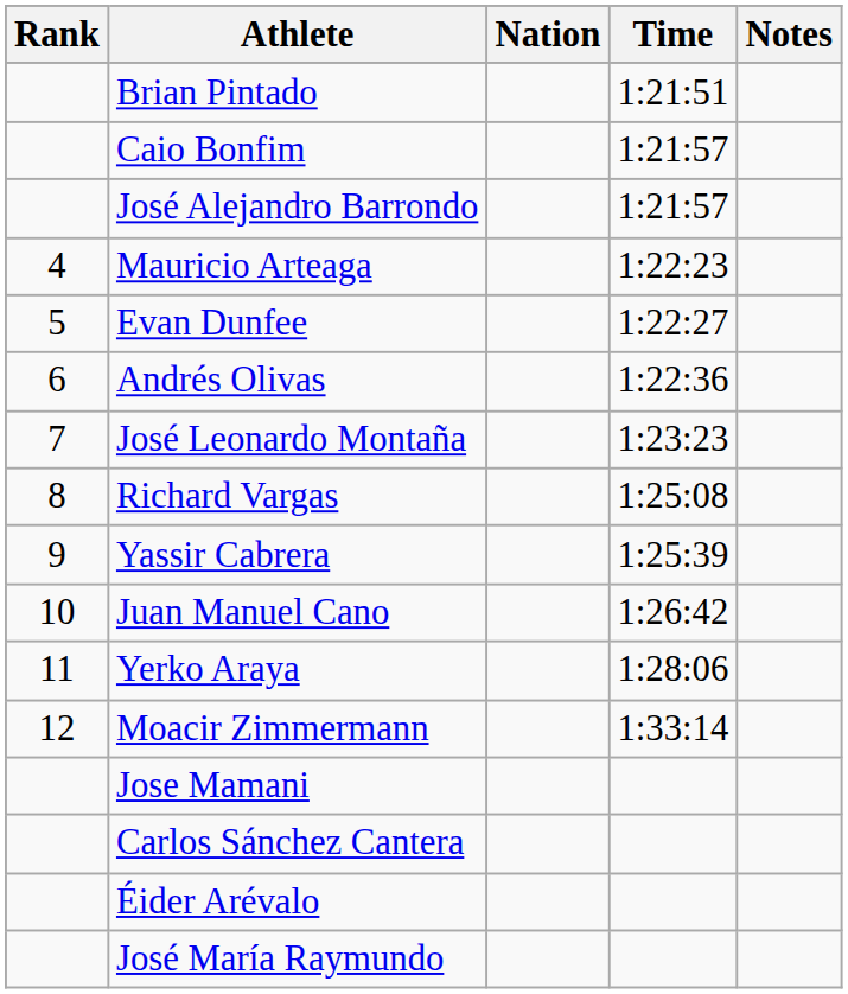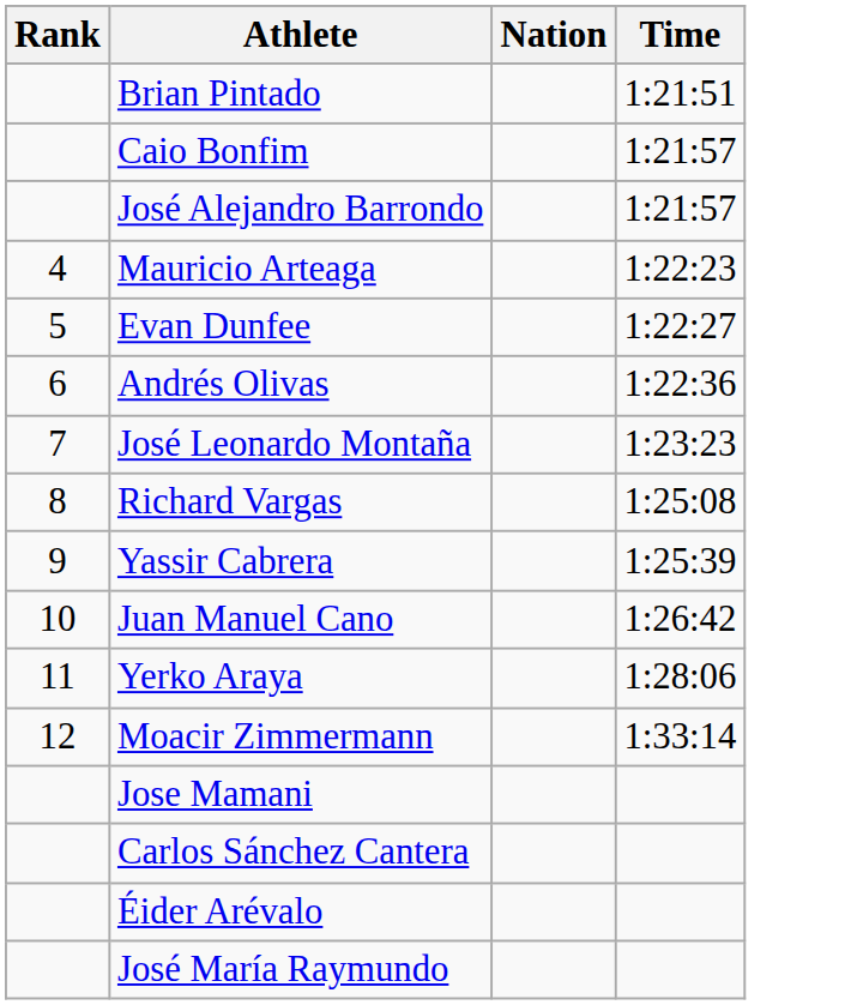- column: Notes
